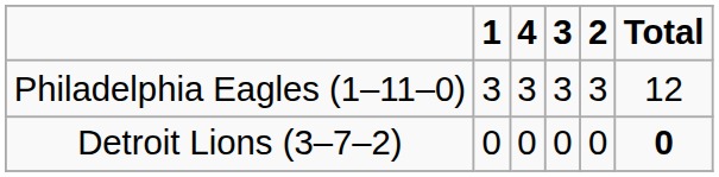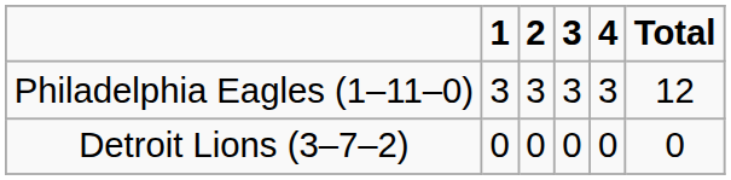columns swapped: 2 <-> 4
Detroit Lions (3–7–2) | Total: bold -> normal
